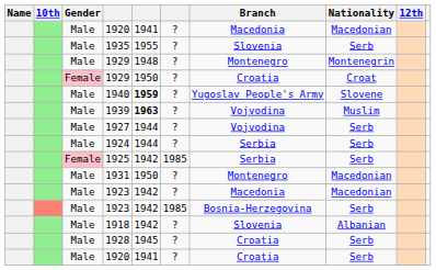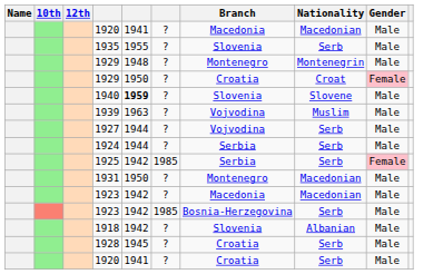columns swapped: 12th <-> Gender
1940 | Branch: Yugoslav People's Army -> Slovenia
1939 | column 5: bold -> normal
